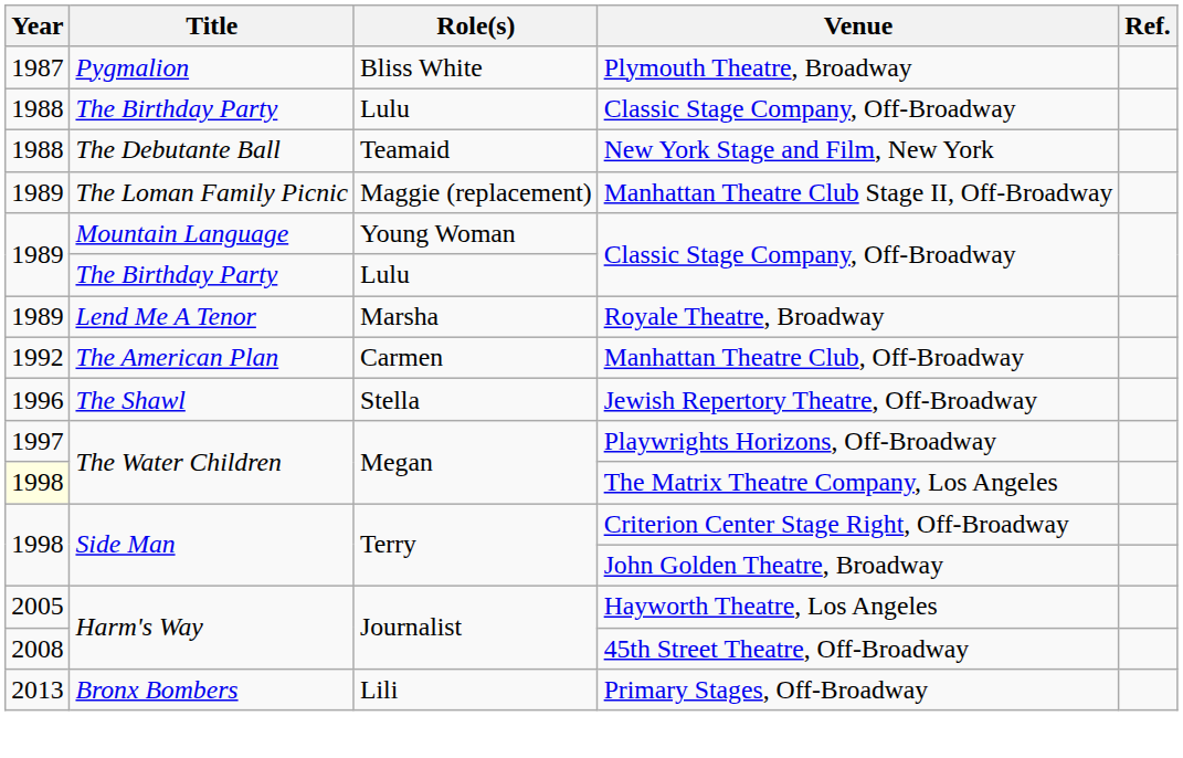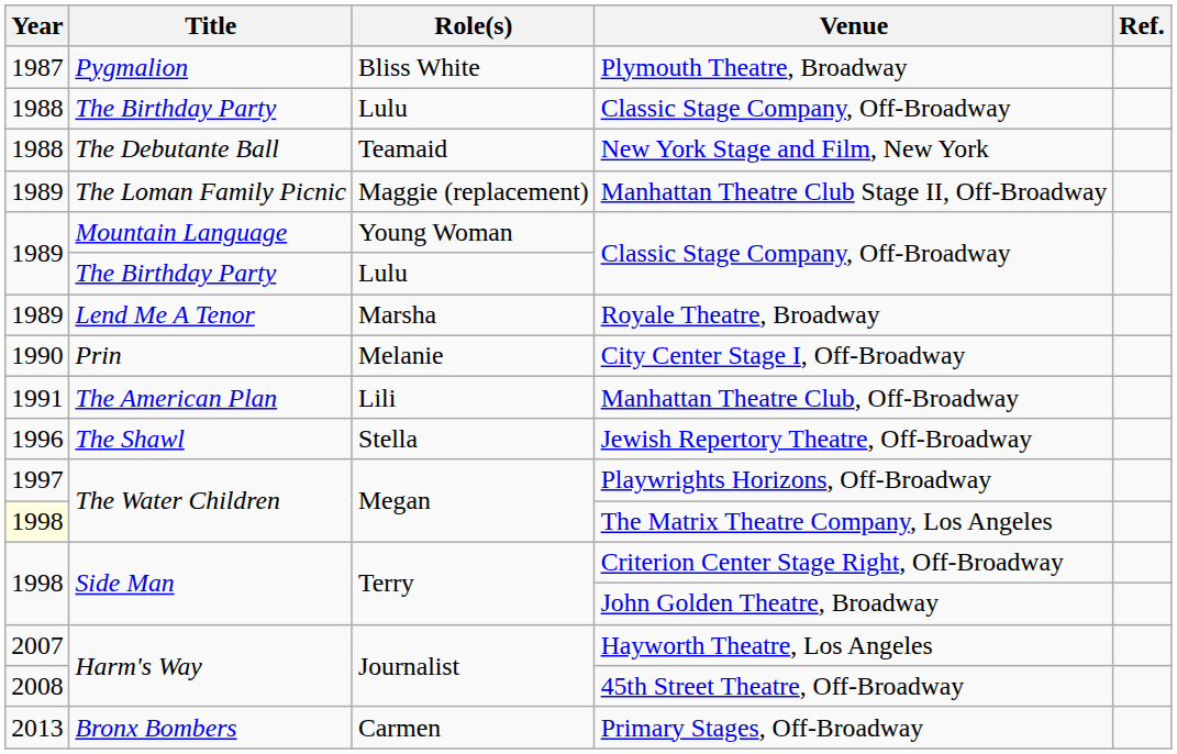+ row: 1990 | Prin | Melanie | City Center Stage I, Off-Broadway
Manhattan Theatre Club, Off-Broadway | Year: 1992 -> 1991
Manhattan Theatre Club, Off-Broadway | Role(s): Carmen -> Lili
Hayworth Theatre, Los Angeles | Year: 2005 -> 2007
Primary Stages, Off-Broadway | Role(s): Lili -> Carmen
